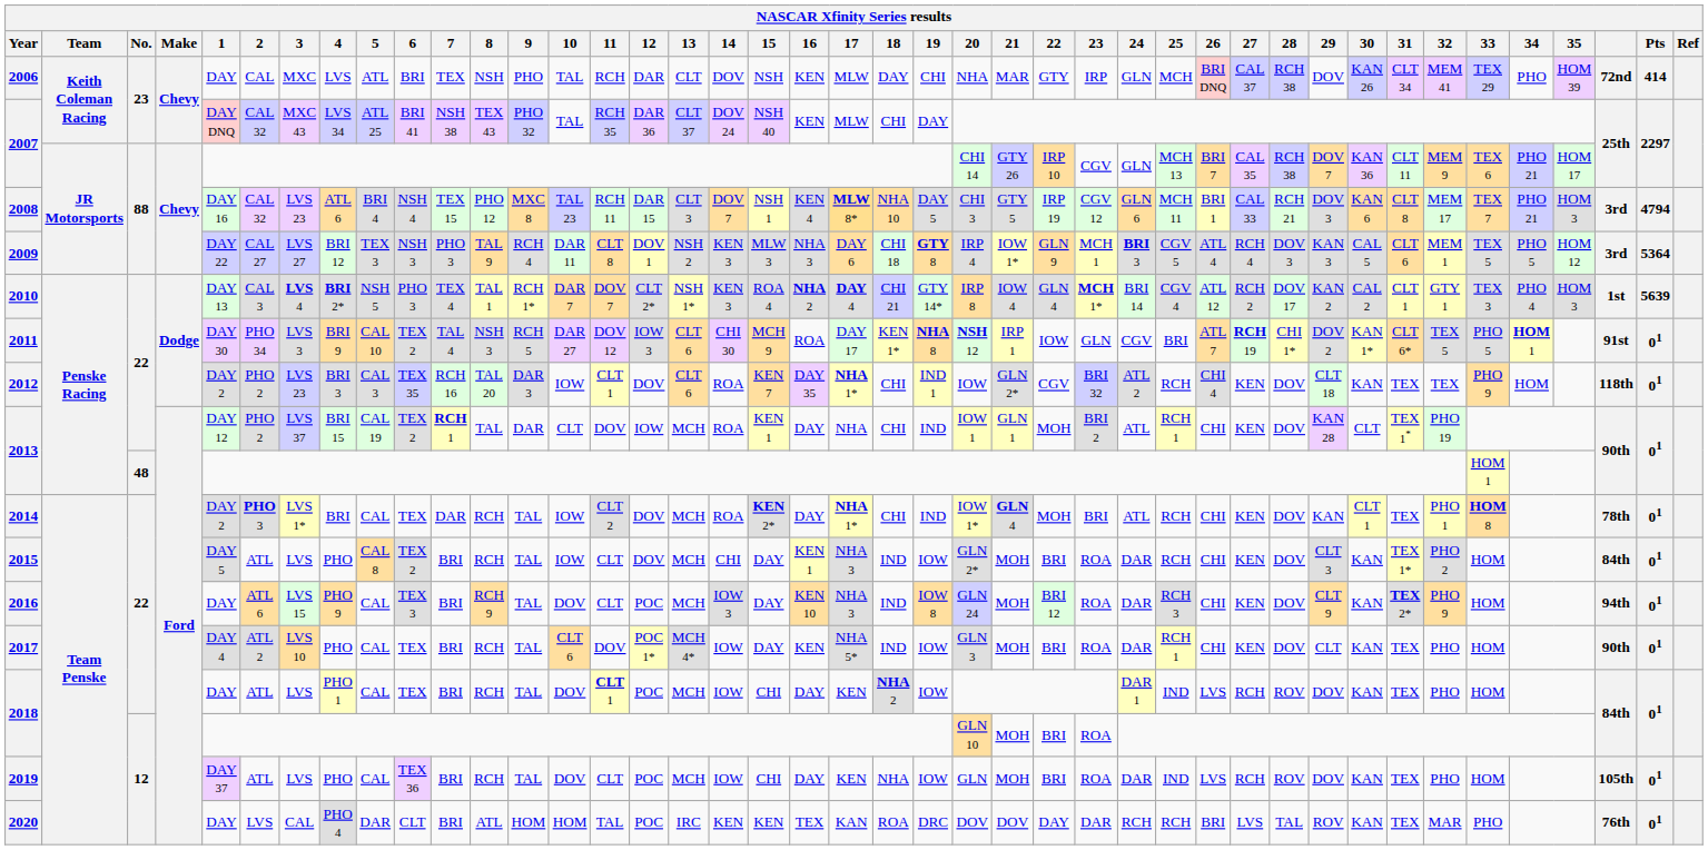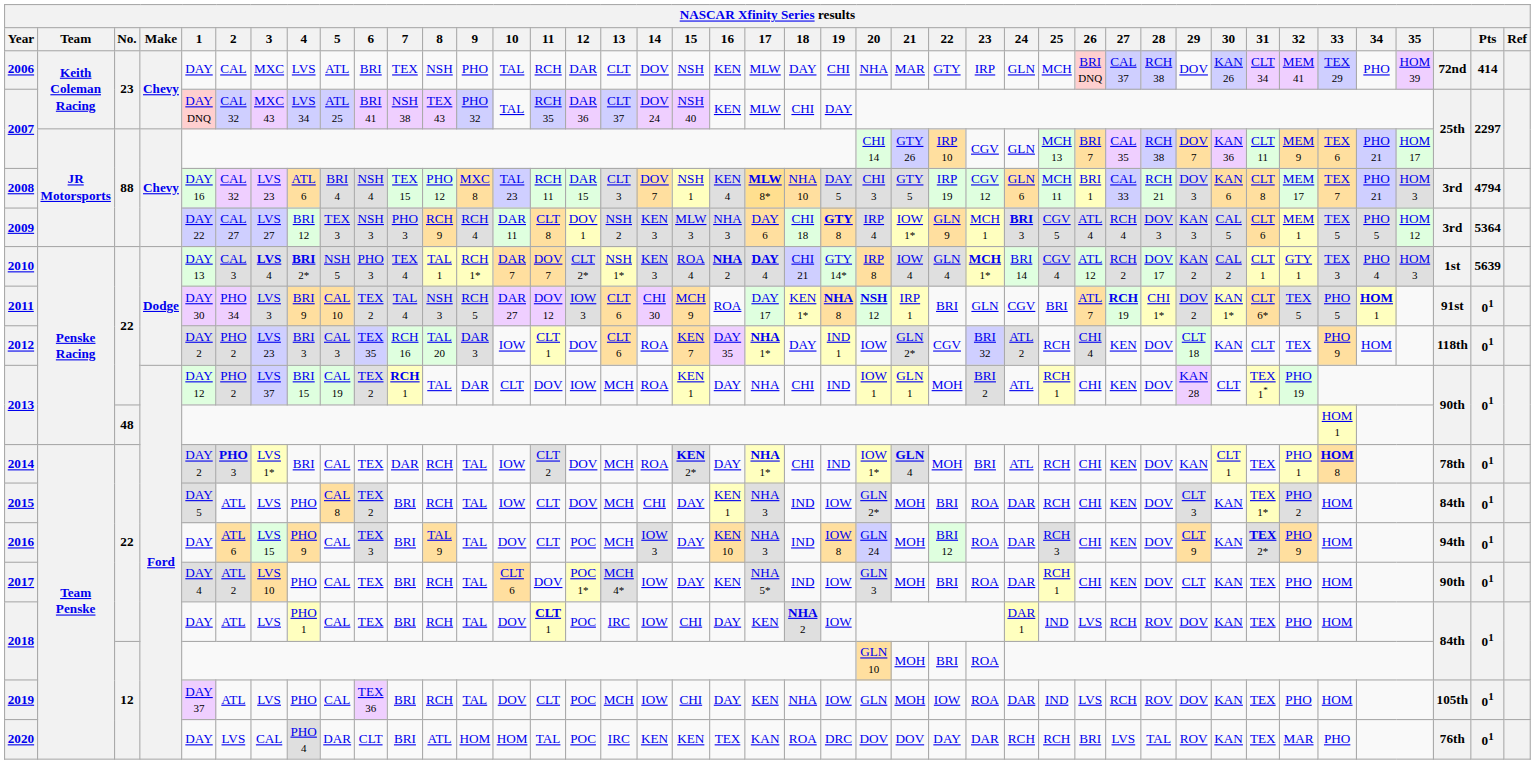2009 | 8: TAL 9 -> RCH 9
2011 | 22: IOW -> BRI
2012 | 18: CHI -> DAY
2012 | 31: TEX -> CLT
2016 | 8: RCH 9 -> TAL 9
2018 / 22 | 13: MCH -> IRC
2019 | 22: BRI -> IOW
